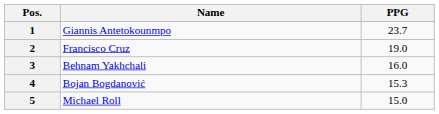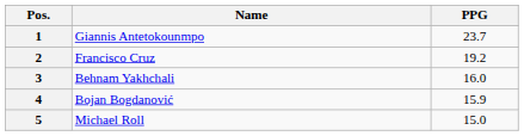2 | PPG: 19.0 -> 19.2
4 | PPG: 15.3 -> 15.9
